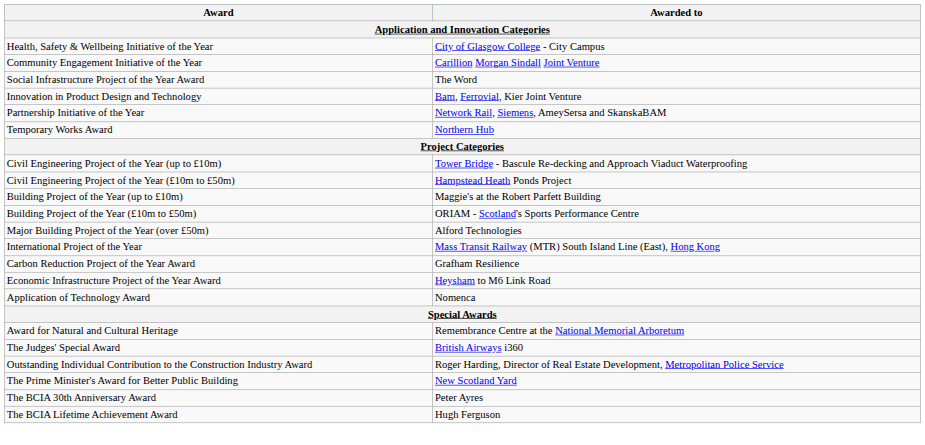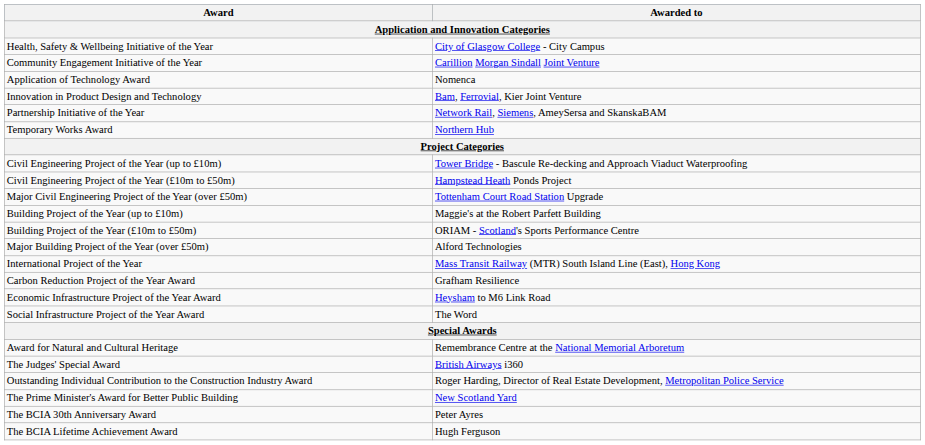rows swapped: Application of Technology Award <-> Social Infrastructure Project of the Year Award
+ row: Major Civil Engineering Project of the Year (over £50m) | Tottenham Court Road Station Upgrade
